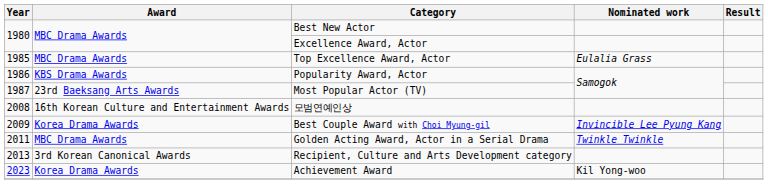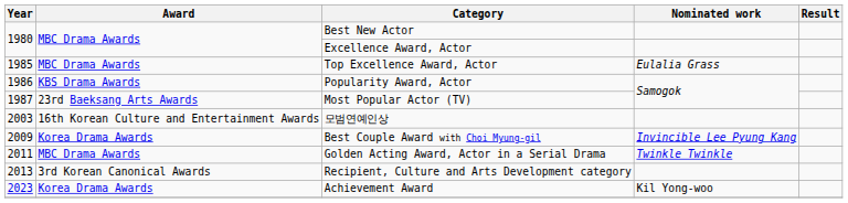모범연예인상 | Year: 2008 -> 2003
